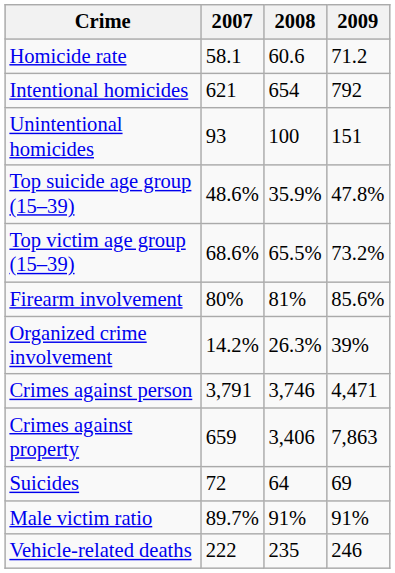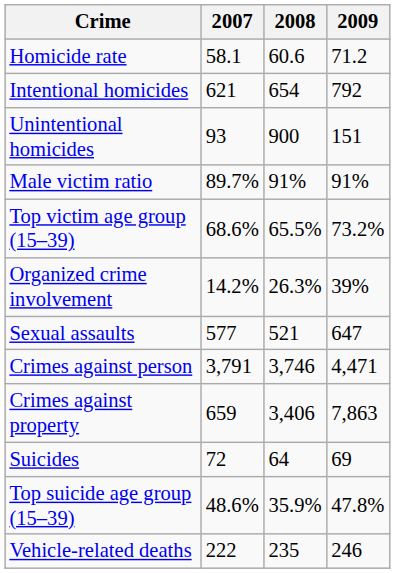Unintentional homicides | 2008: 100 -> 900
rows swapped: Male victim ratio <-> Top suicide age group (15–39)
- row: Firearm involvement | 80% | 81% | 85.6%
+ row: Sexual assaults | 577 | 521 | 647
